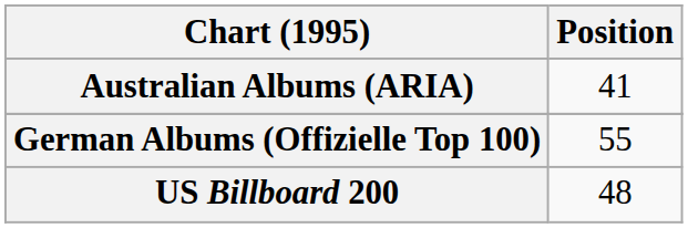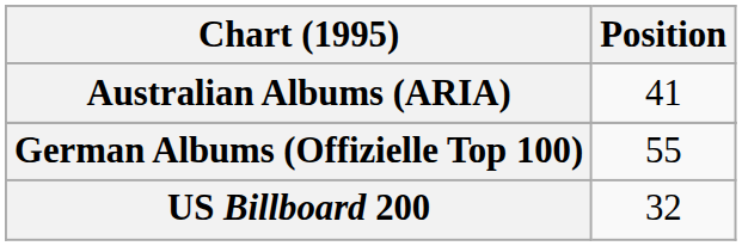US Billboard 200 | Position: 48 -> 32
